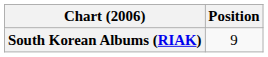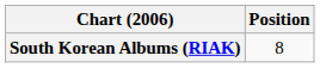South Korean Albums (RIAK) | Position: 9 -> 8
